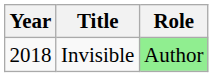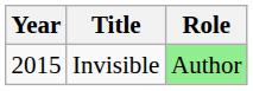Invisible | Year: 2018 -> 2015
